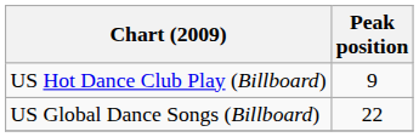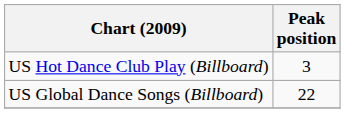US Hot Dance Club Play (Billboard) | Peak position: 9 -> 3
